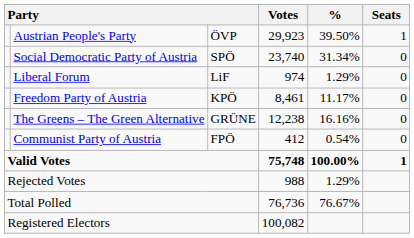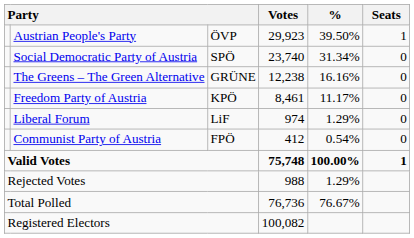rows swapped: The Greens – The Green Alternative <-> Liberal Forum
